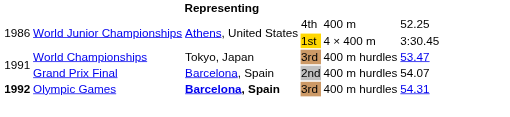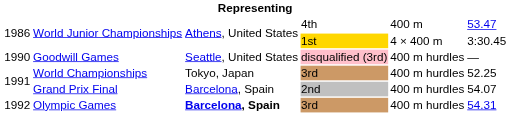World Junior Championships / 4th | column 6: 52.25 -> 53.47
+ row: 1990 | Goodwill Games | Seattle, United States | disqualified (3rd) | 400 m hurdles | —
World Championships | column 6: 53.47 -> 52.25
Olympic Games | column 1: bold -> normal
